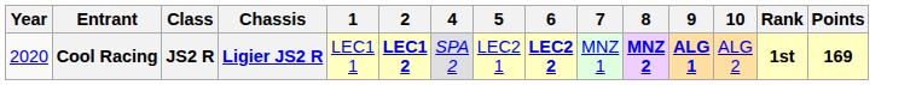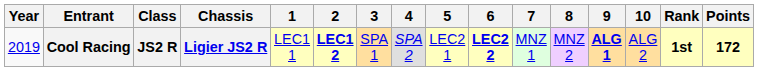+ column: 3 | SPA 1
Cool Racing | Year: 2020 -> 2019
Cool Racing | 8: bold -> normal
Cool Racing | Points: 169 -> 172
